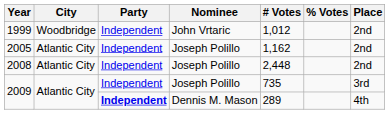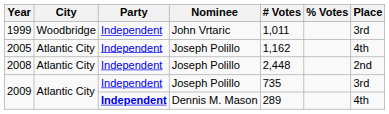1999 | # Votes: 1,012 -> 1,011
1999 | Place: 2nd -> 3rd
2005 | Place: 2nd -> 4th
